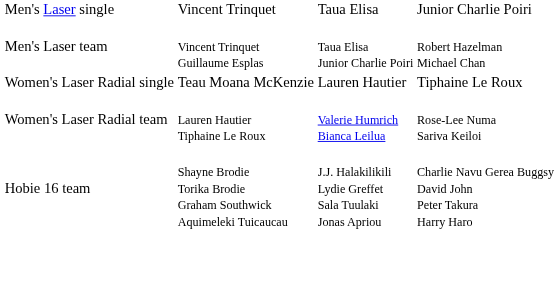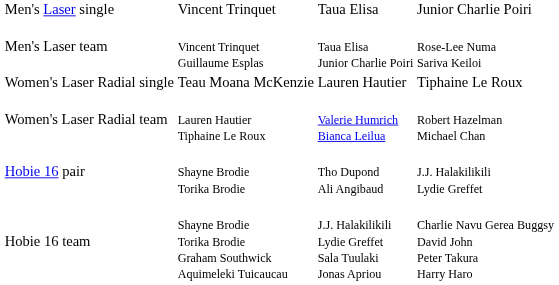Men's Laser team | column 4: Robert Hazelman Michael Chan -> Rose-Lee Numa Sariva Keiloi
Women's Laser Radial team | column 4: Rose-Lee Numa Sariva Keiloi -> Robert Hazelman Michael Chan
+ row: Hobie 16 pair | Shayne Brodie Torika Brodie | Tho Dupond Ali Angibaud | J.J. Halakilikili Lydie Greffet
